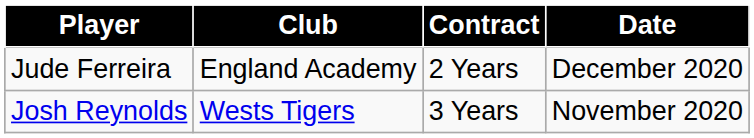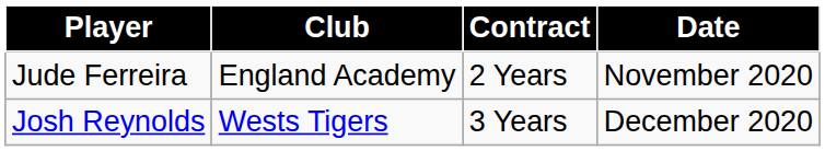Jude Ferreira | Date: December 2020 -> November 2020
Josh Reynolds | Date: November 2020 -> December 2020
